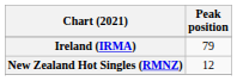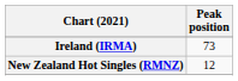Ireland (IRMA) | Peak position: 79 -> 73
